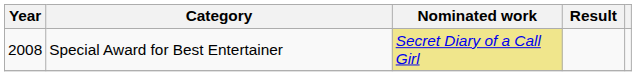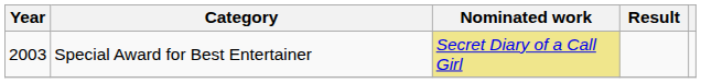Special Award for Best Entertainer | Year: 2008 -> 2003
